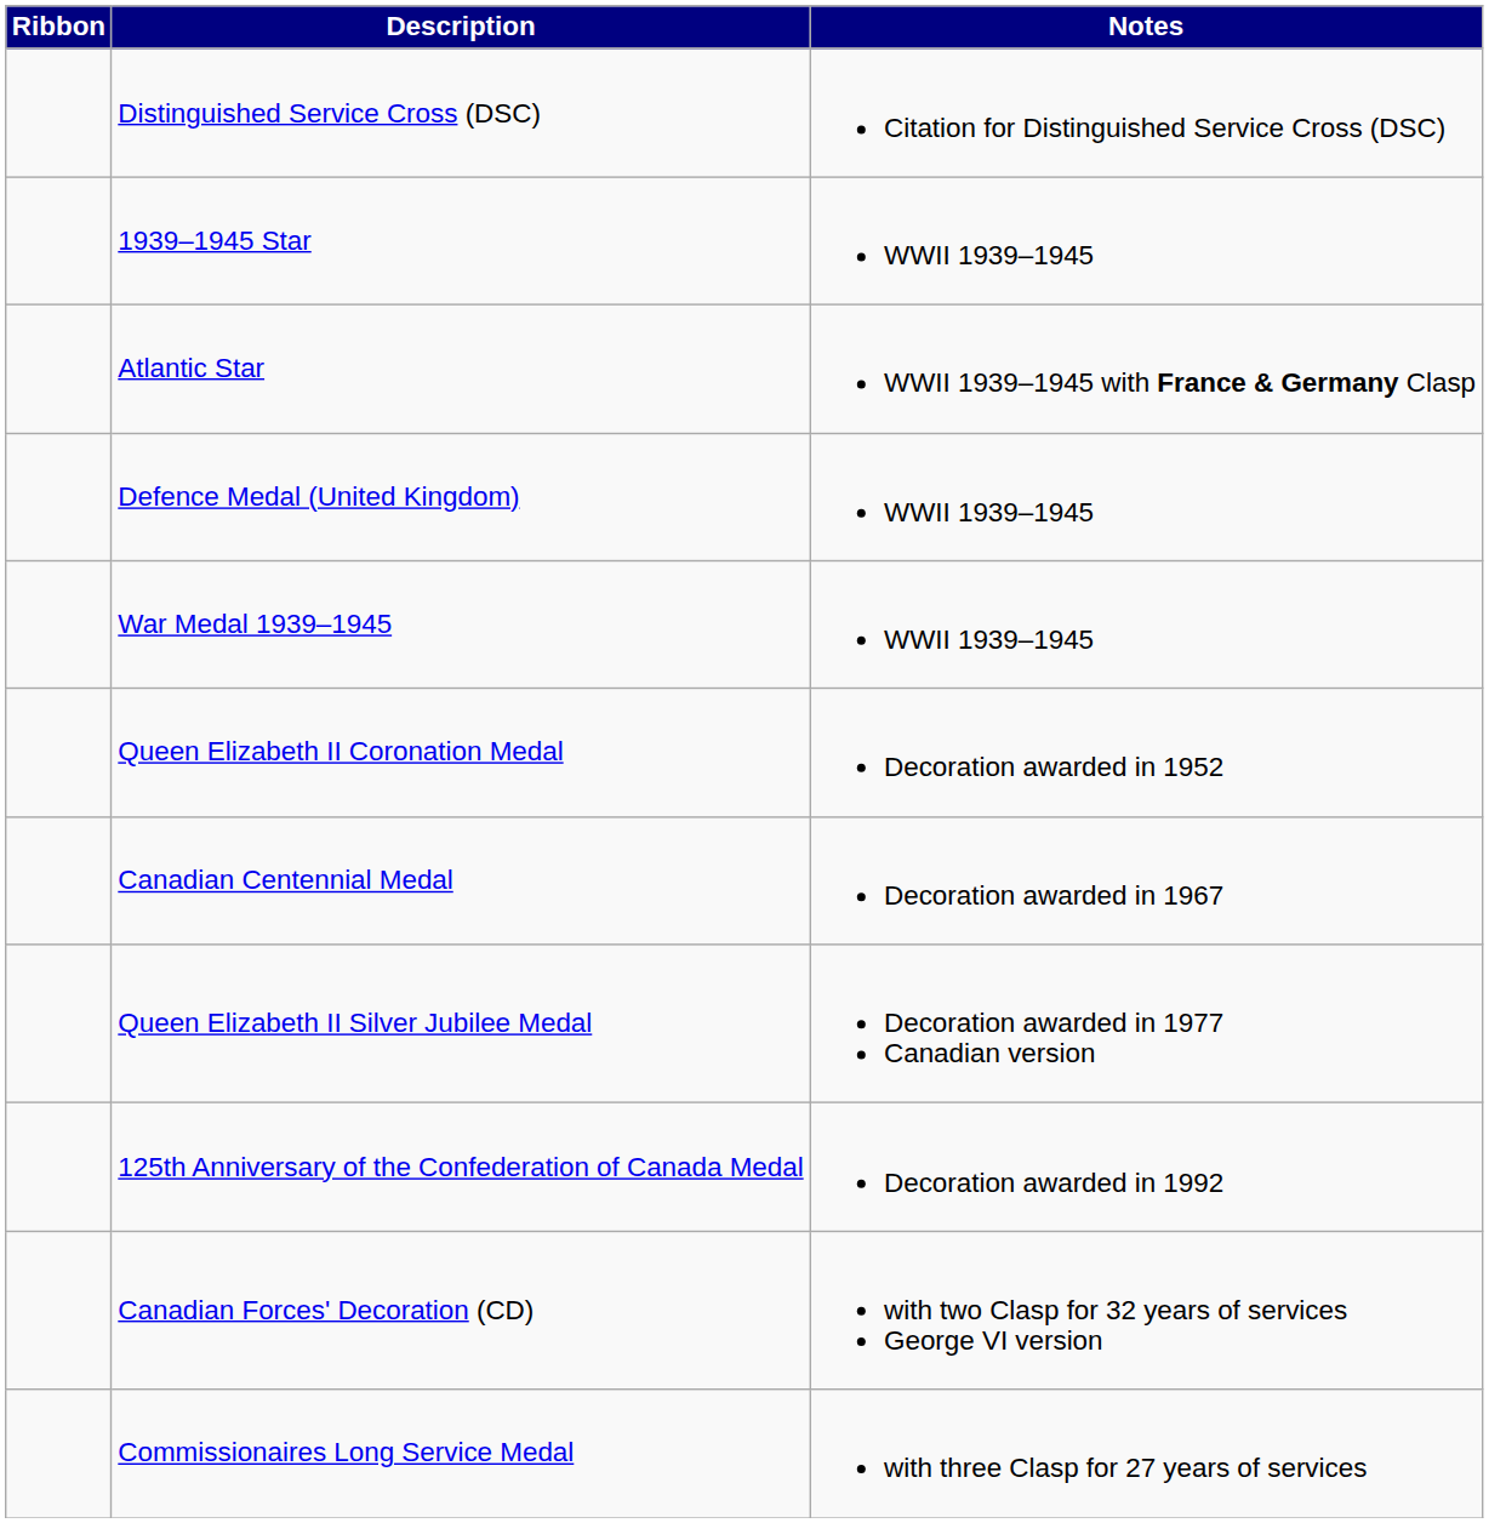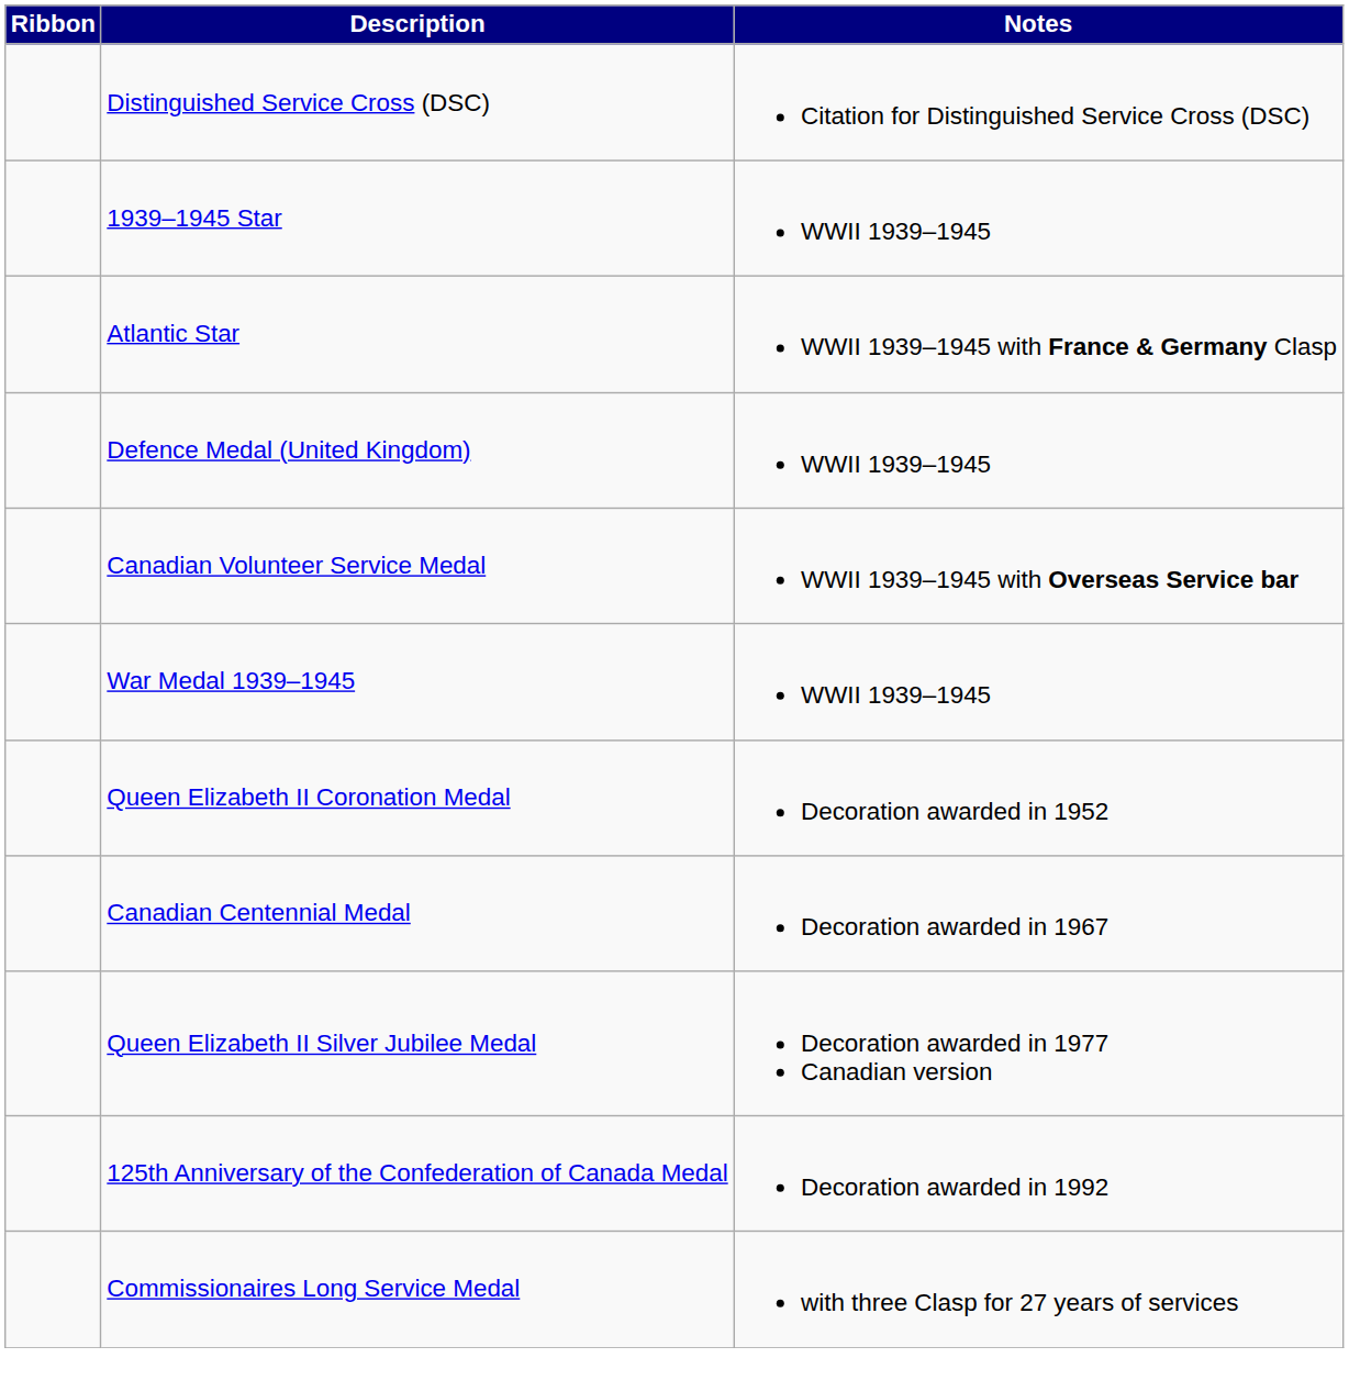+ row: Canadian Volunteer Service Medal | WWII 1939–1945 with Overseas Service bar
- row: Canadian Forces' Decoration (CD) | with two Clasp for 32 years of services George VI version
